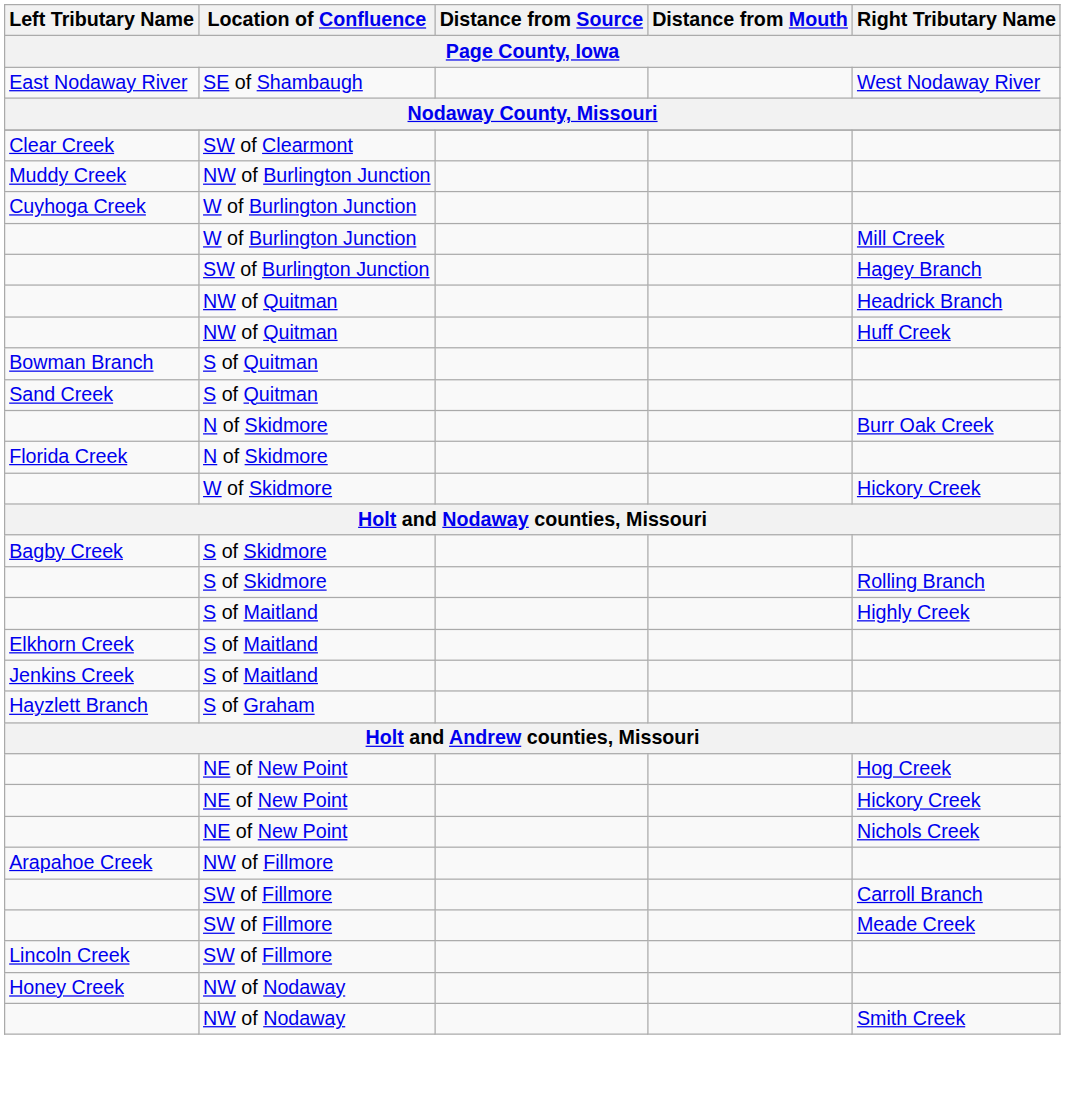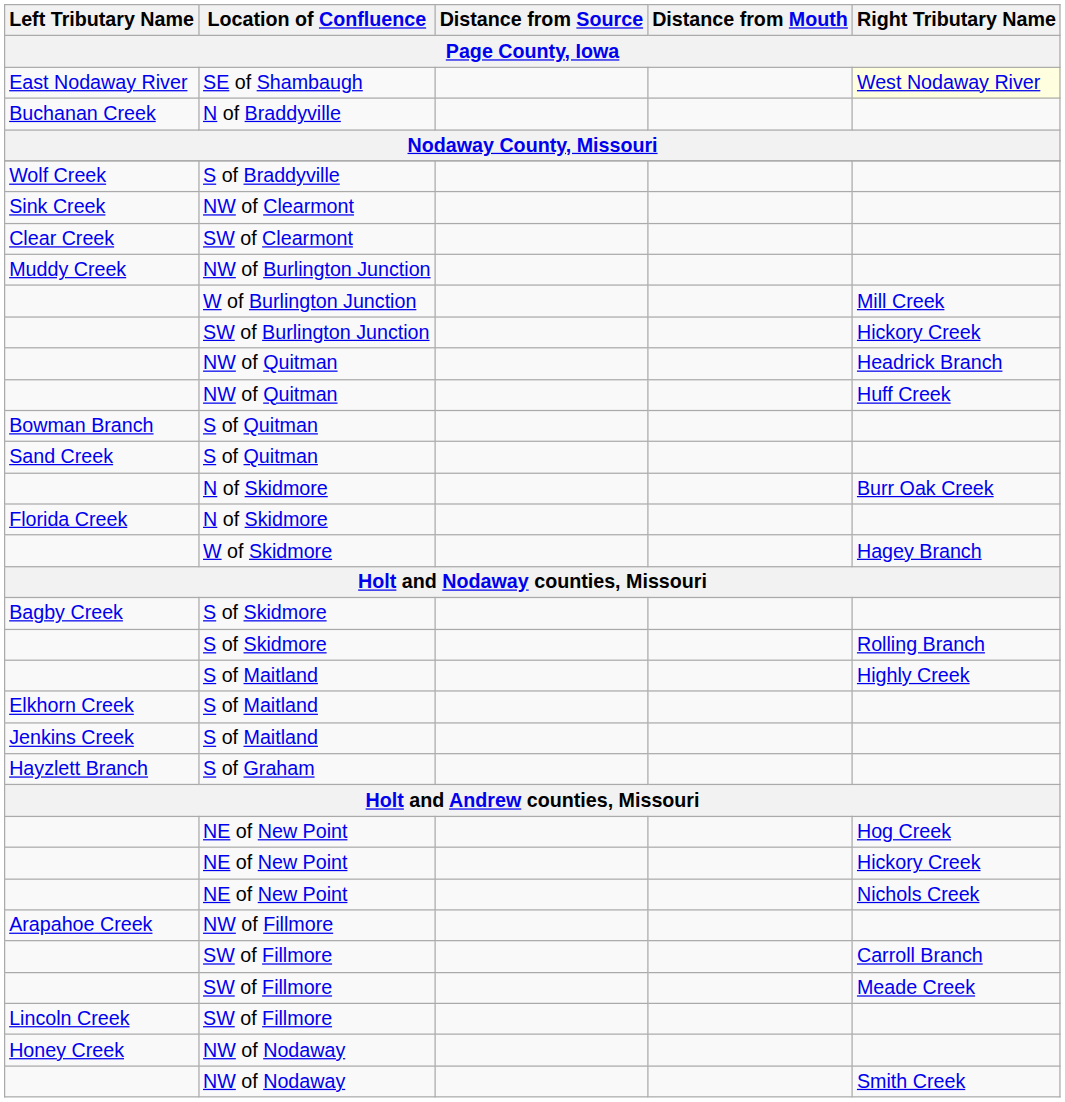SE of Shambaugh | Right Tributary Name: no background -> lightyellow background
+ row: Buchanan Creek | N of Braddyville
+ row: Wolf Creek | S of Braddyville
+ row: Sink Creek | NW of Clearmont
- row: Cuyhoga Creek | W of Burlington Junction
SW of Burlington Junction | Right Tributary Name: Hagey Branch -> Hickory Creek
W of Skidmore | Right Tributary Name: Hickory Creek -> Hagey Branch
